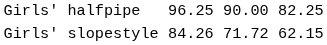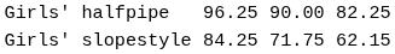Girls' slopestyle | column 3: 84.26 -> 84.25
Girls' slopestyle | column 5: 71.72 -> 71.75
